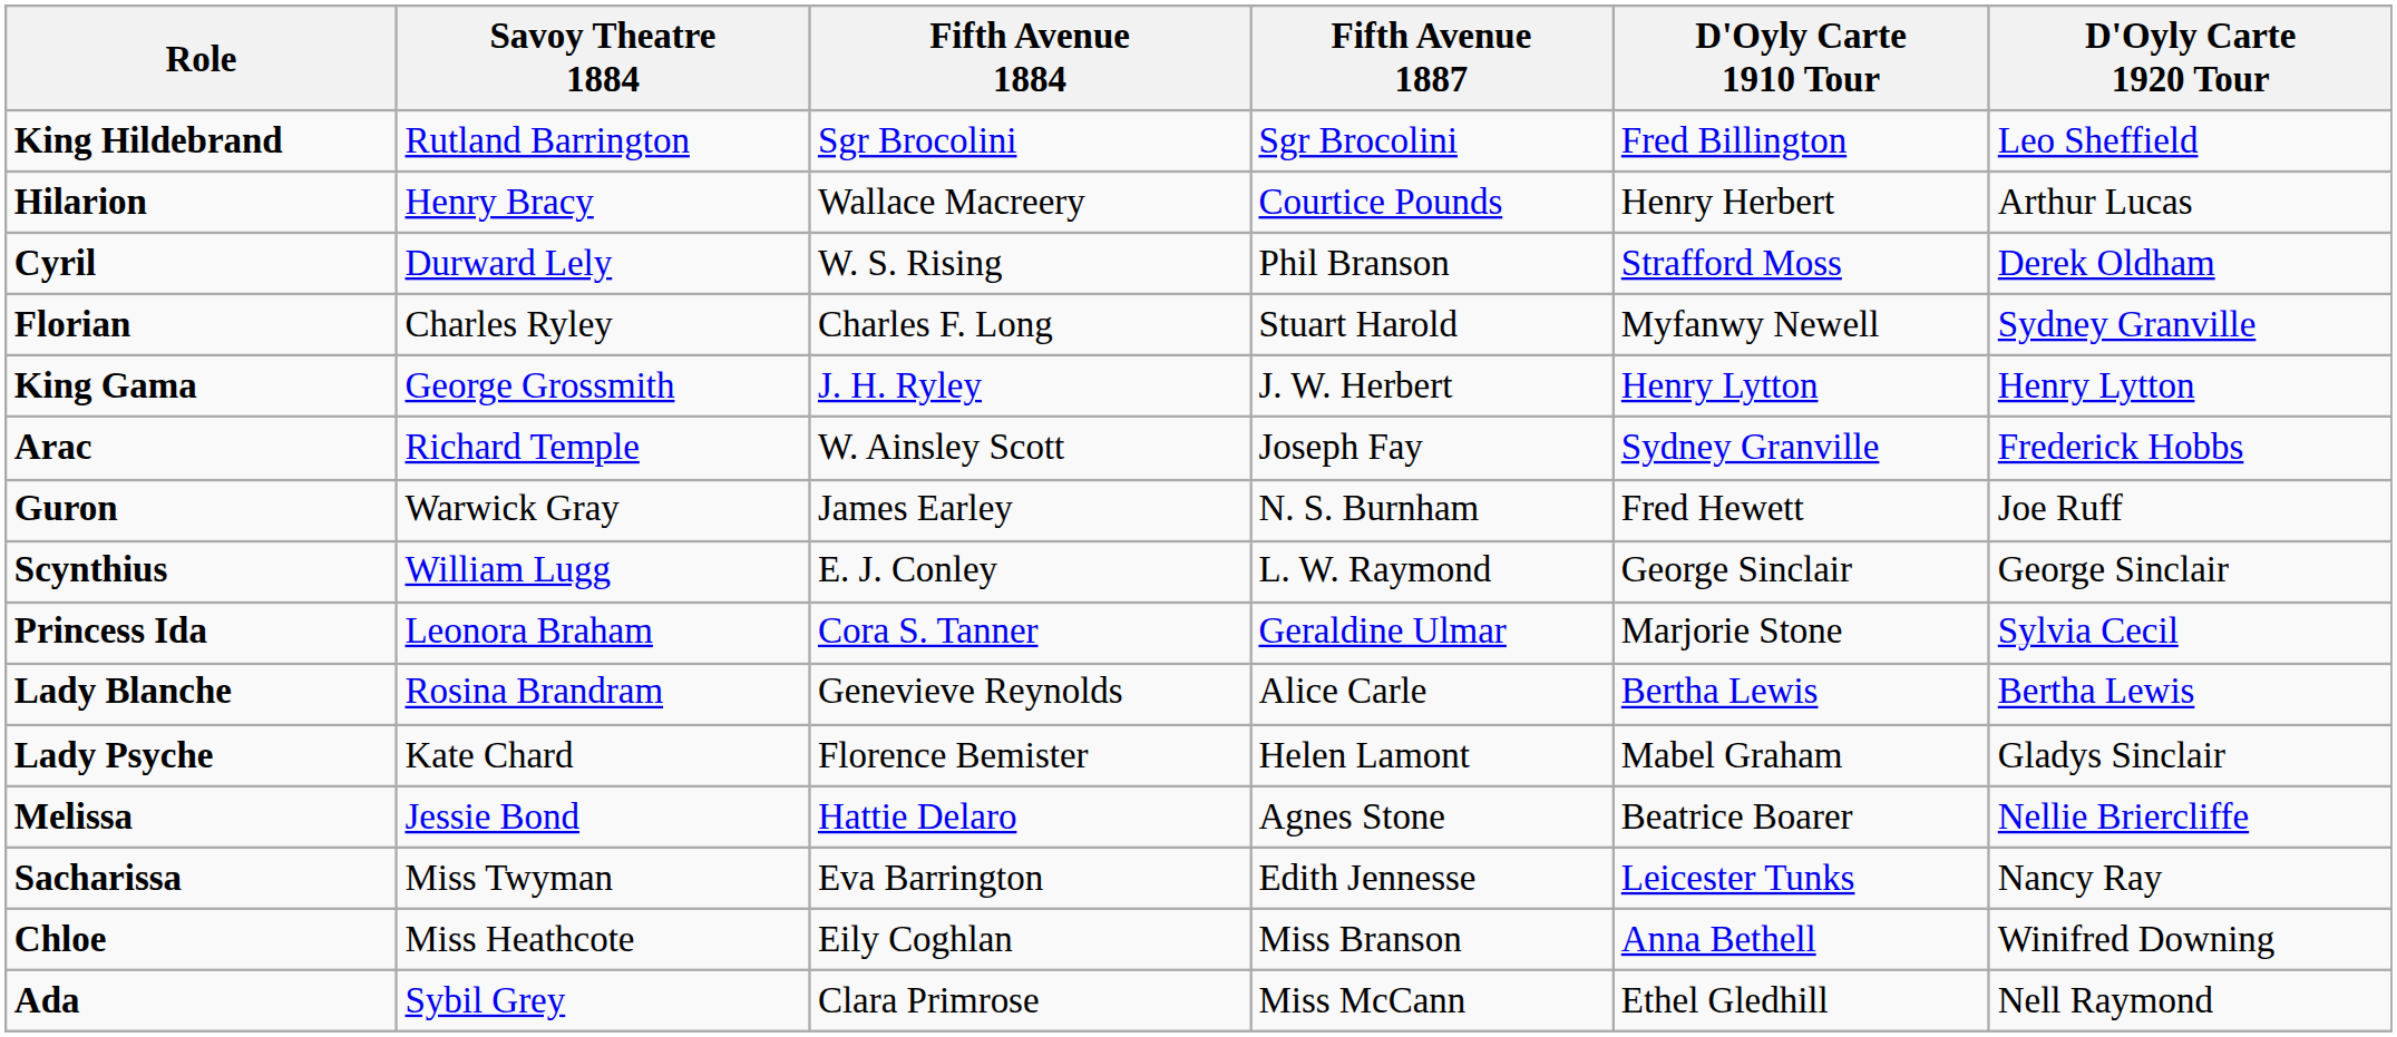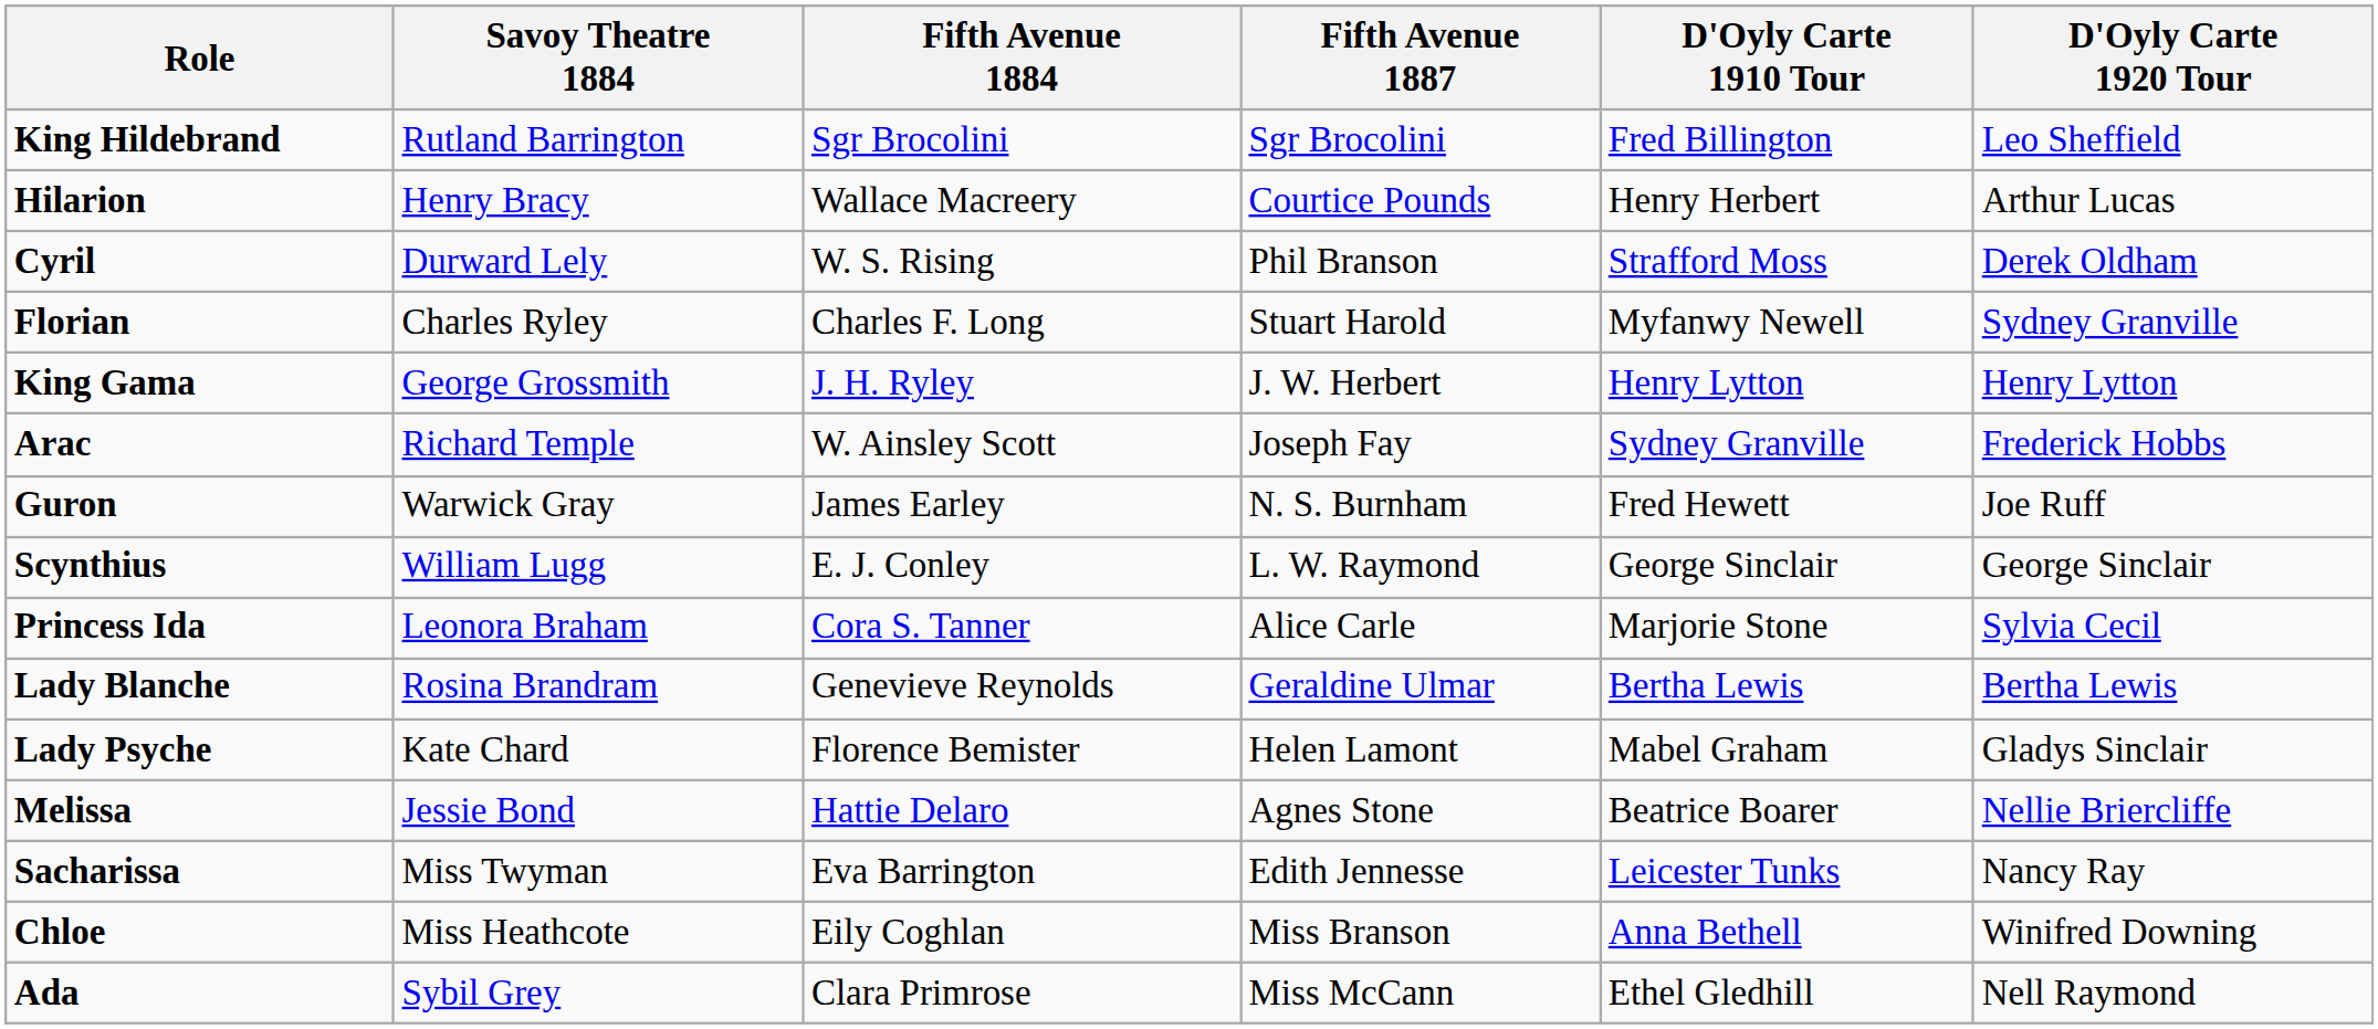Princess Ida | Fifth Avenue 1887: Geraldine Ulmar -> Alice Carle
Lady Blanche | Fifth Avenue 1887: Alice Carle -> Geraldine Ulmar
